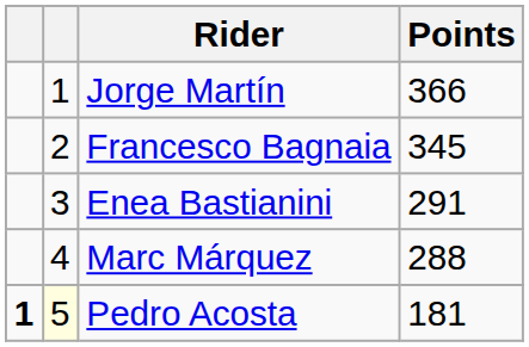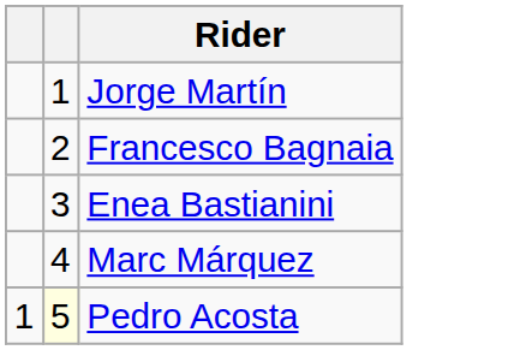- column: Points | 366 | 345 | 291 | 288 | 181
Pedro Acosta | column 1: bold -> normal
